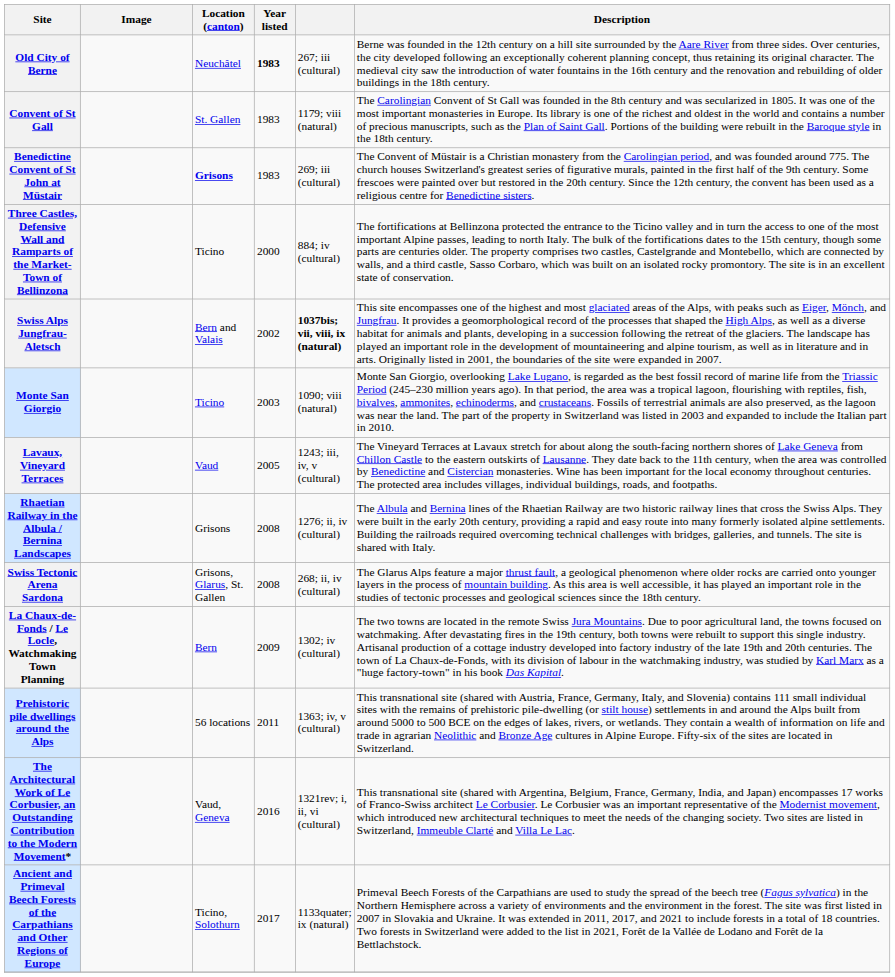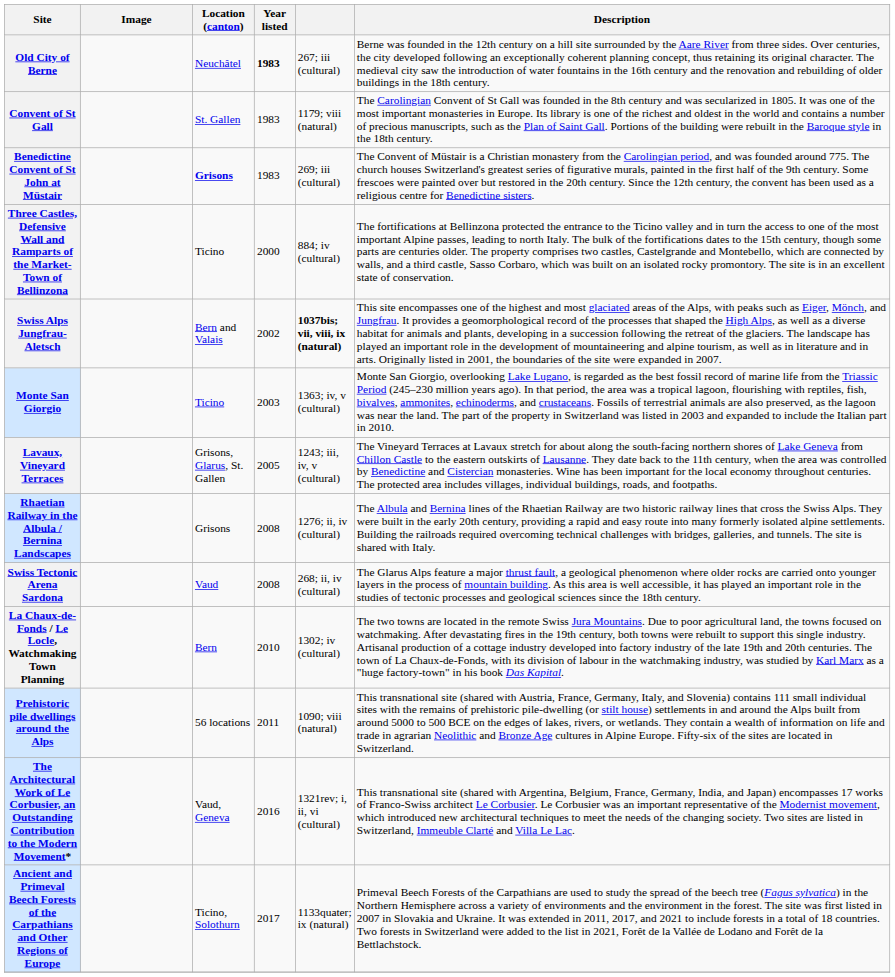Monte San Giorgio | column 5: 1090; viii (natural) -> 1363; iv, v (cultural)
Lavaux, Vineyard Terraces | Location (canton): Vaud -> Grisons, Glarus, St. Gallen
Swiss Tectonic Arena Sardona | Location (canton): Grisons, Glarus, St. Gallen -> Vaud
La Chaux-de-Fonds / Le Locle, Watchmaking Town Planning | Year listed: 2009 -> 2010
Prehistoric pile dwellings around the Alps | column 5: 1363; iv, v (cultural) -> 1090; viii (natural)
